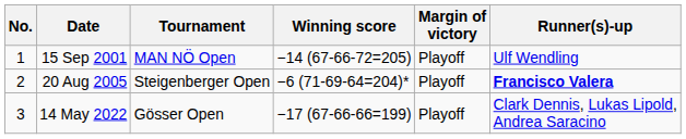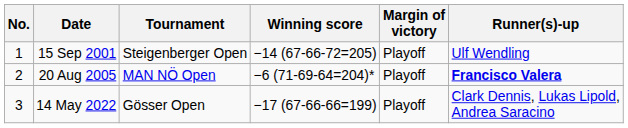15 Sep 2001 | Tournament: MAN NÖ Open -> Steigenberger Open
20 Aug 2005 | Tournament: Steigenberger Open -> MAN NÖ Open
